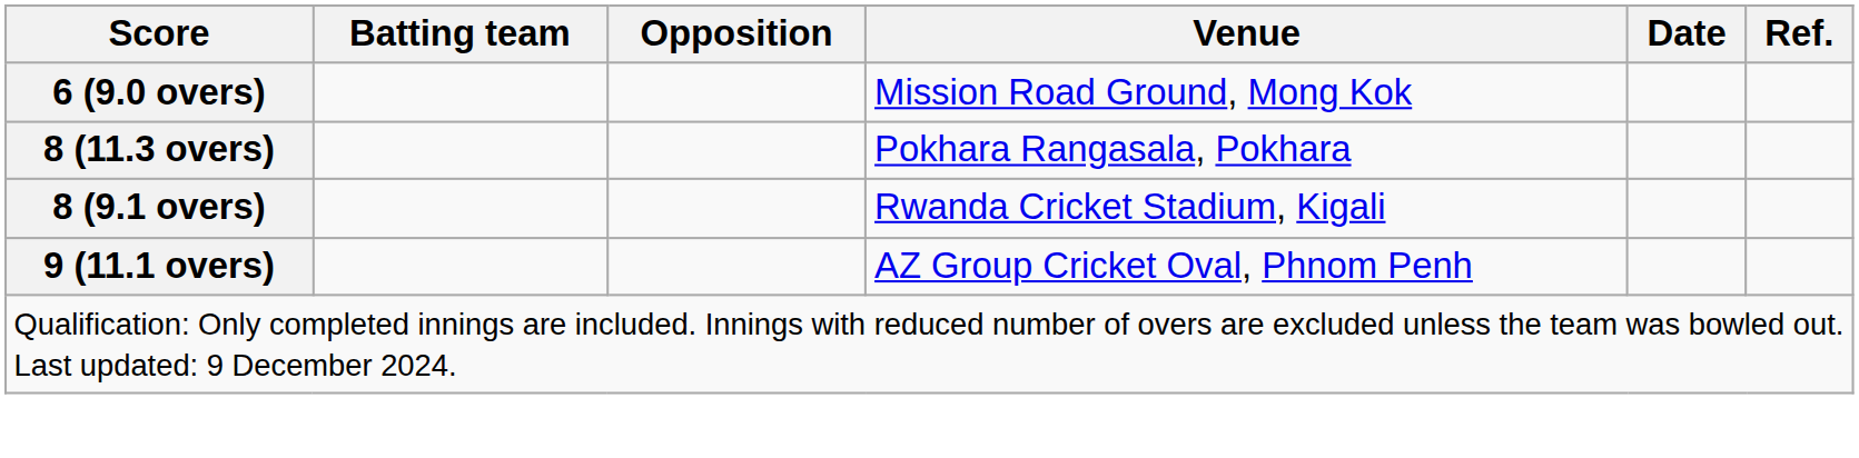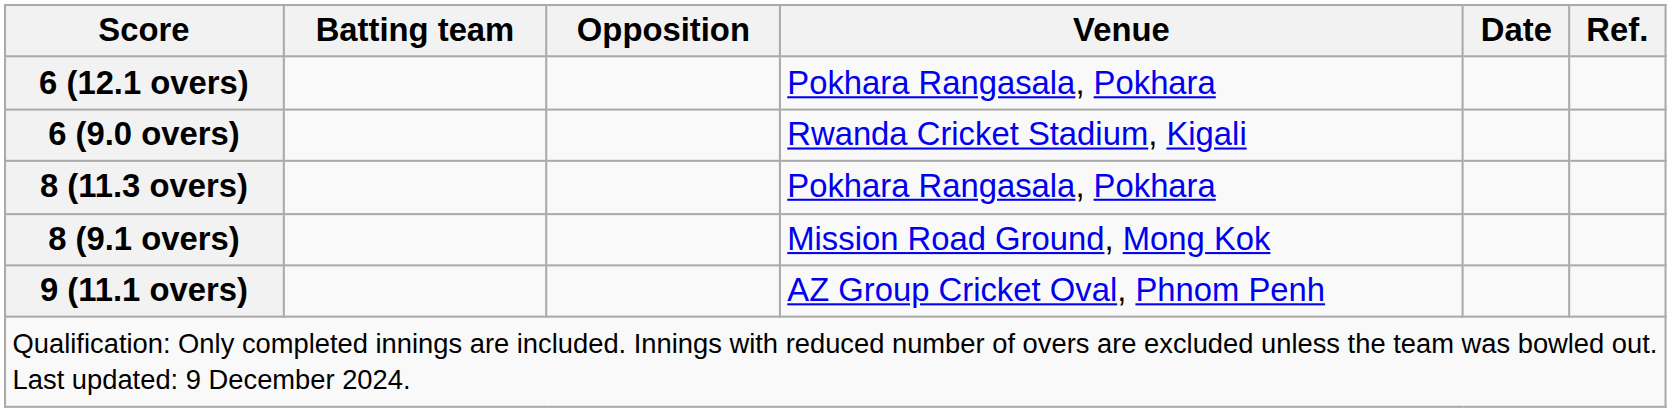+ row: 6 (12.1 overs) | Pokhara Rangasala, Pokhara
6 (9.0 overs) | Venue: Mission Road Ground, Mong Kok -> Rwanda Cricket Stadium, Kigali
8 (9.1 overs) | Venue: Rwanda Cricket Stadium, Kigali -> Mission Road Ground, Mong Kok
